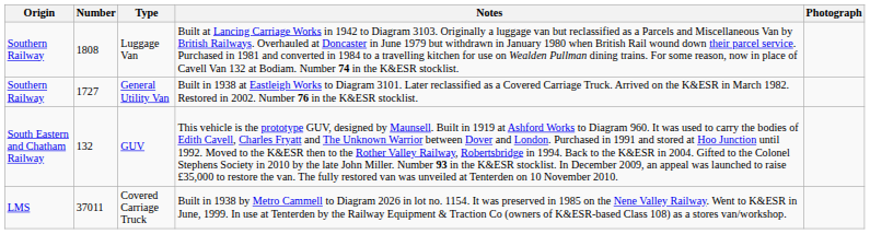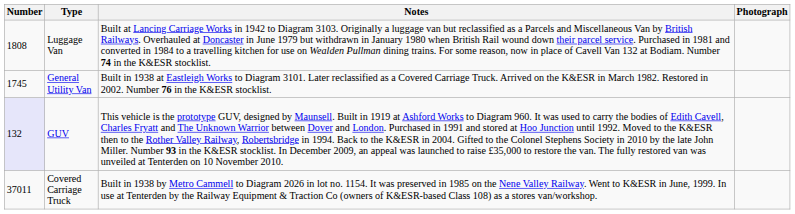- column: Origin | Southern Railway | Southern Railway | South Eastern and Chatham Railway | LMS
General Utility Van | Number: 1727 -> 1745
GUV | Number: no background -> lavender background
